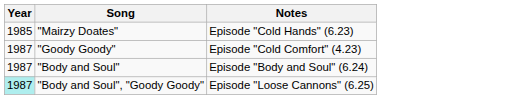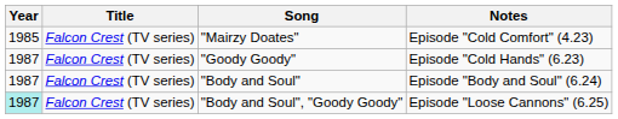+ column: Title | Falcon Crest (TV series) | Falcon Crest (TV series) | Falcon Crest (TV series) | Falcon Crest (TV series)
"Mairzy Doates" | Notes: Episode "Cold Hands" (6.23) -> Episode "Cold Comfort" (4.23)
"Goody Goody" | Notes: Episode "Cold Comfort" (4.23) -> Episode "Cold Hands" (6.23)
